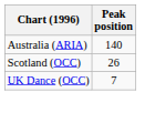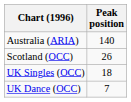+ row: UK Singles (OCC) | 18
